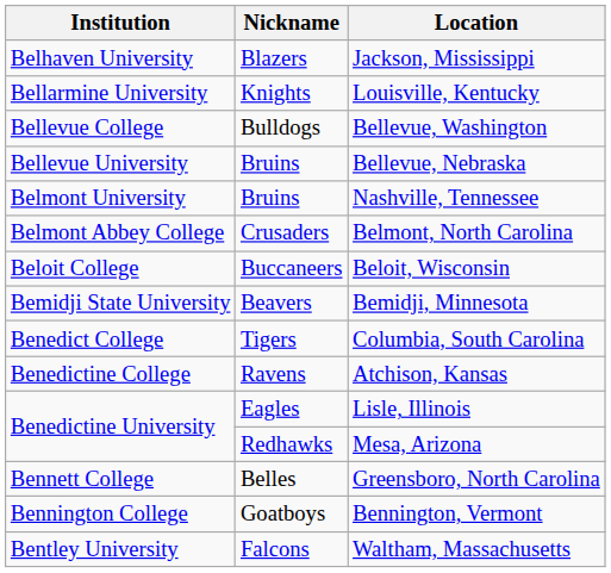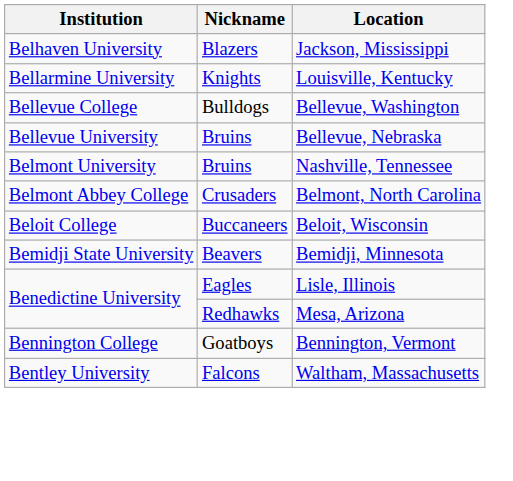- row: Benedict College | Tigers | Columbia, South Carolina
- row: Benedictine College | Ravens | Atchison, Kansas
- row: Bennett College | Belles | Greensboro, North Carolina
